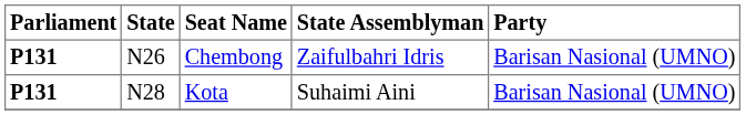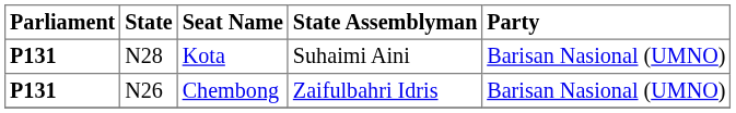rows swapped: Chembong <-> Kota
